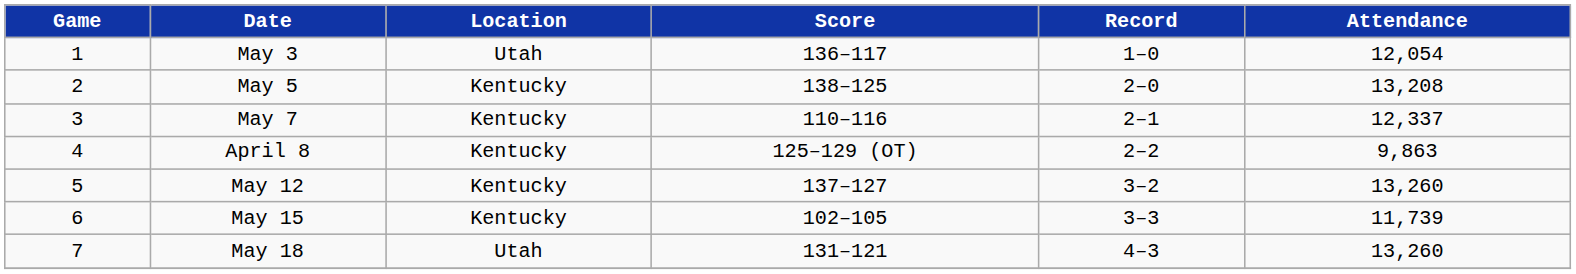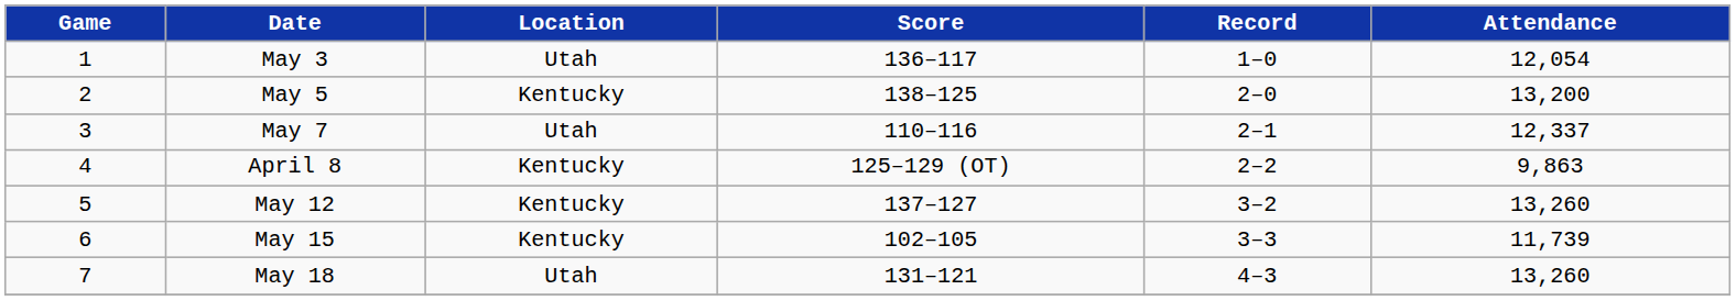May 5 | Attendance: 13,208 -> 13,200
May 7 | Location: Kentucky -> Utah
